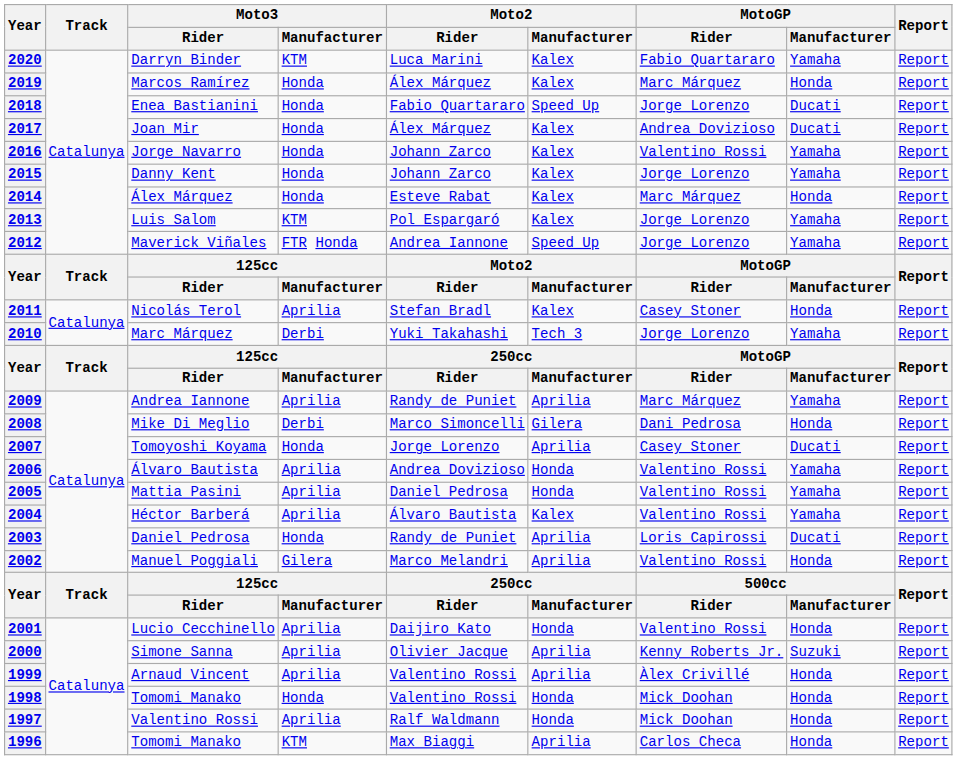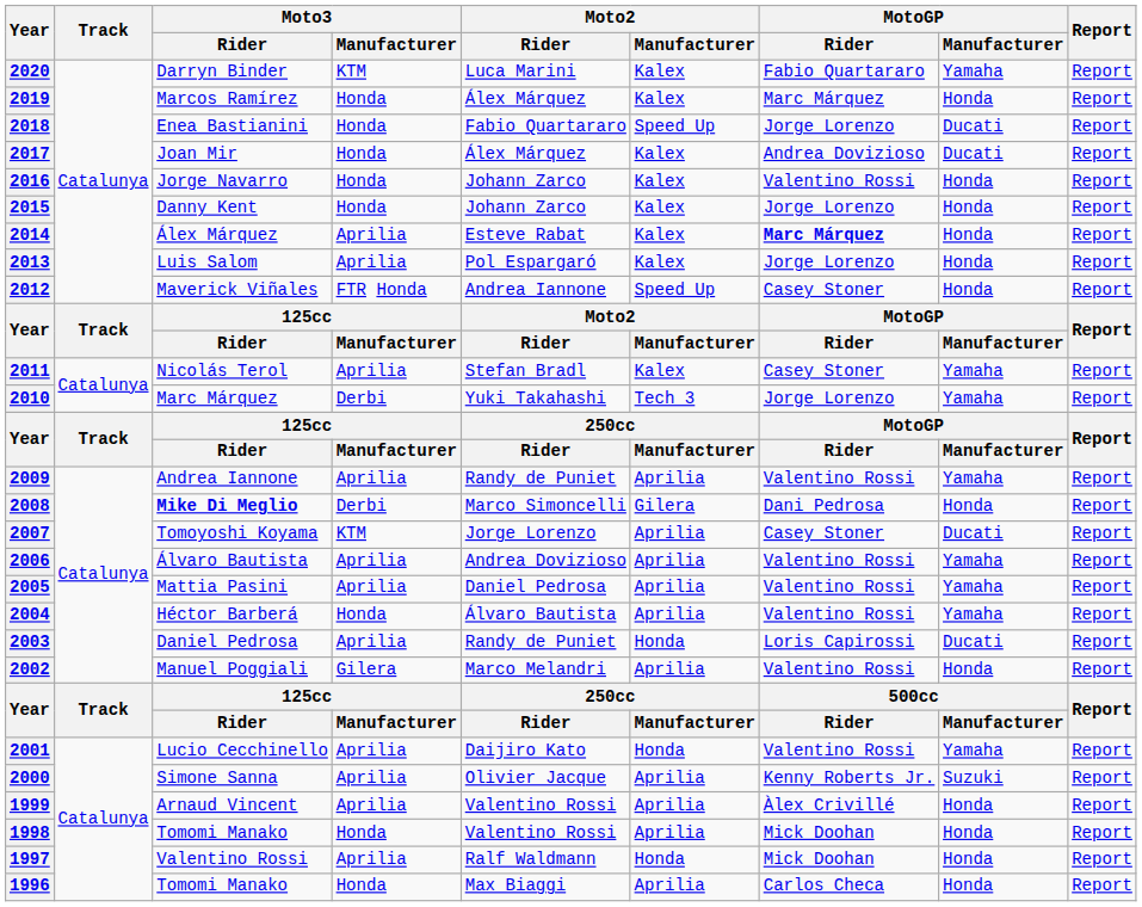2016 | MotoGP / Manufacturer: Yamaha -> Honda
2015 | MotoGP / Manufacturer: Yamaha -> Honda
2014 | Moto3 / Manufacturer: Honda -> Aprilia
2014 | MotoGP / Rider: normal -> bold
2013 | Moto3 / Manufacturer: KTM -> Aprilia
2013 | MotoGP / Manufacturer: Yamaha -> Honda
2012 | MotoGP / Rider: Jorge Lorenzo -> Casey Stoner
2012 | MotoGP / Manufacturer: Yamaha -> Honda
2011 | MotoGP / Manufacturer: Honda -> Yamaha
2009 | MotoGP / Rider: Marc Márquez -> Valentino Rossi
2008 | Moto3 / Rider: normal -> bold
2007 | Moto3 / Manufacturer: Honda -> KTM
2006 | Moto2 / Manufacturer: Honda -> Aprilia
2005 | Moto2 / Manufacturer: Honda -> Aprilia
2004 | Moto3 / Manufacturer: Aprilia -> Honda
2004 | Moto2 / Manufacturer: Kalex -> Aprilia
2003 | Moto3 / Manufacturer: Honda -> Aprilia
2003 | Moto2 / Manufacturer: Aprilia -> Honda
2001 | MotoGP / Manufacturer: Honda -> Yamaha
1998 | Moto2 / Manufacturer: Honda -> Aprilia
1996 | Moto3 / Manufacturer: KTM -> Honda
